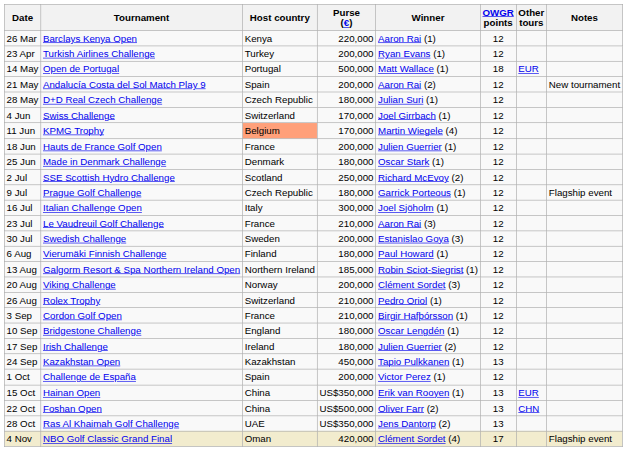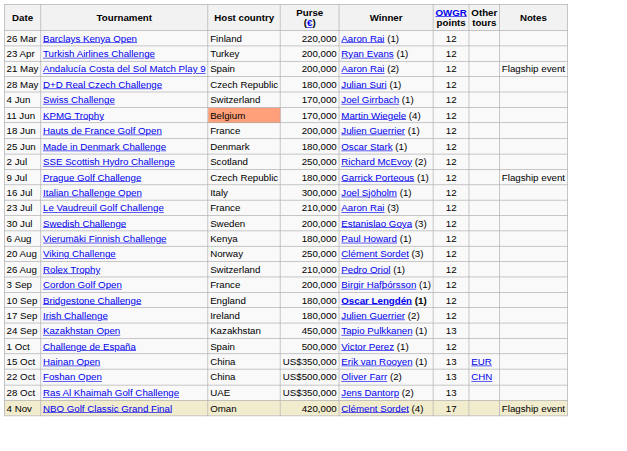26 Mar | Host country: Kenya -> Finland
- row: 14 May | Open de Portugal | Portugal | 500,000 | Matt Wallace (1) | 18 | EUR
21 May | Notes: New tournament -> Flagship event
6 Aug | Host country: Finland -> Kenya
- row: 13 Aug | Galgorm Resort & Spa Northern Ireland Open | Northern Ireland | 185,000 | Robin Sciot-Siegrist (1) | 12
20 Aug | Purse (€): 200,000 -> 250,000
3 Sep | Purse (€): 210,000 -> 200,000
10 Sep | Winner: normal -> bold
1 Oct | Purse (€): 200,000 -> 500,000
